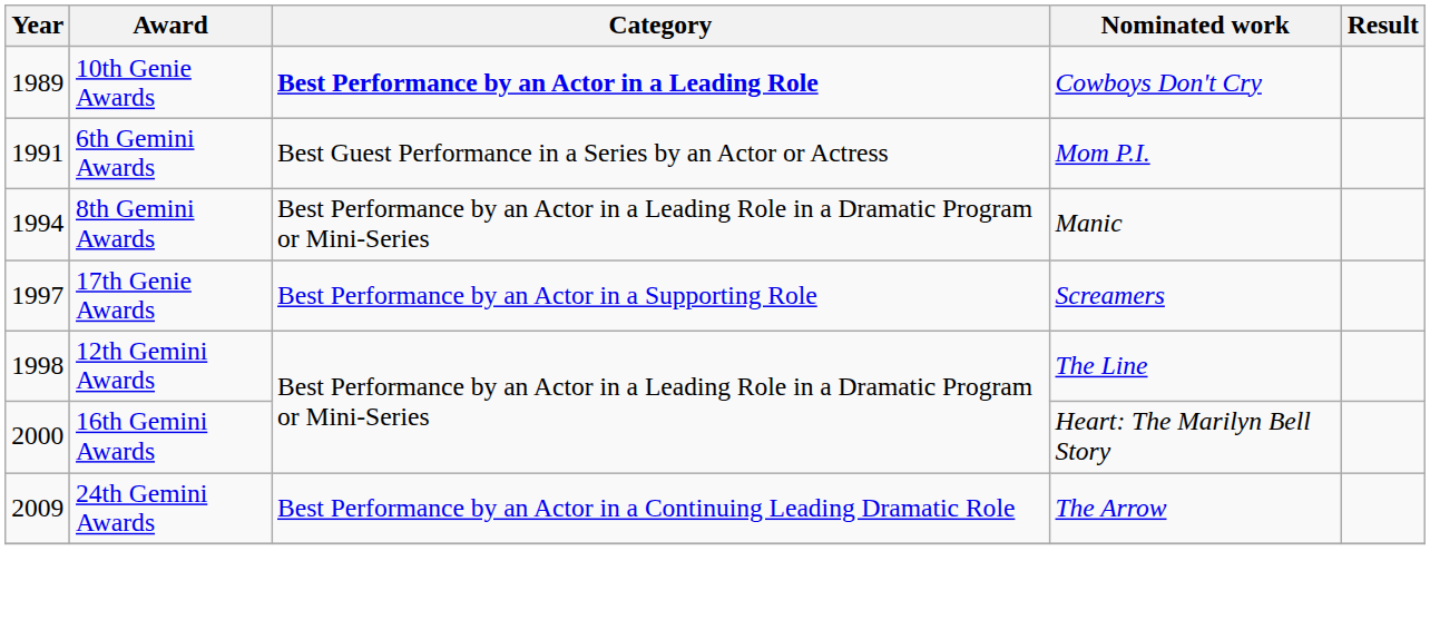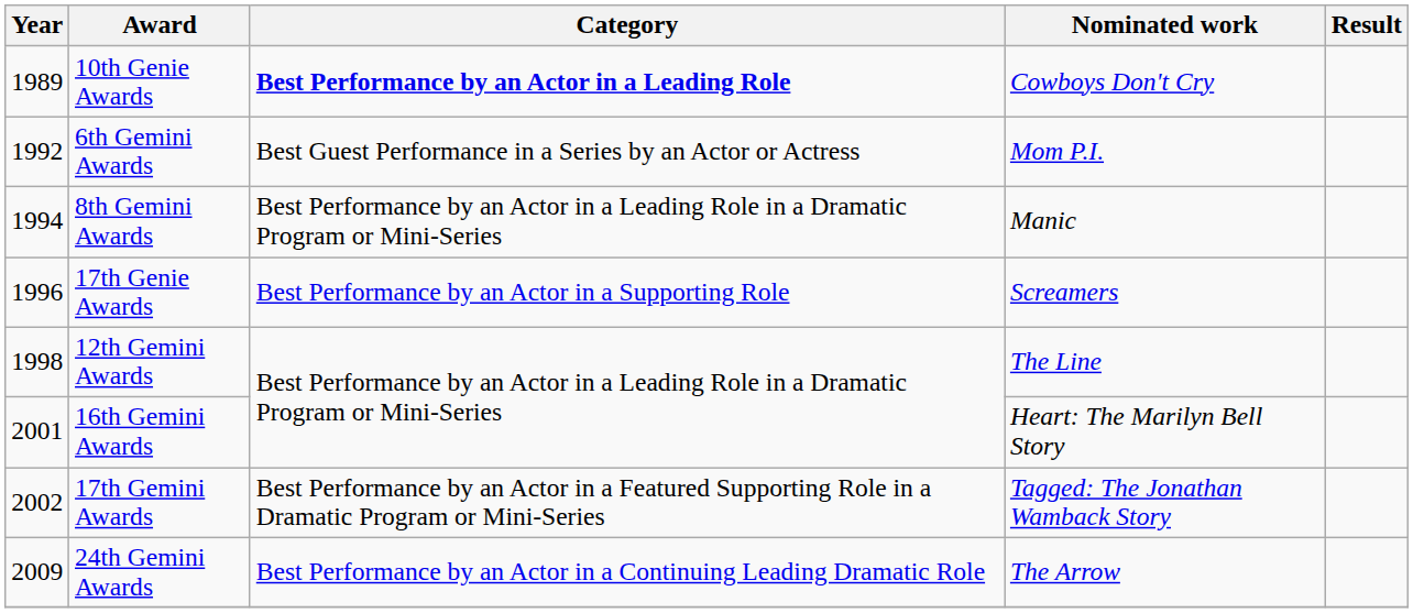6th Gemini Awards | Year: 1991 -> 1992
17th Genie Awards | Year: 1997 -> 1996
16th Gemini Awards | Year: 2000 -> 2001
+ row: 2002 | 17th Gemini Awards | Best Performance by an Actor in a Featured Supporting Role in a Dramatic Program or Mini-Series | Tagged: The Jonathan Wamback Story
